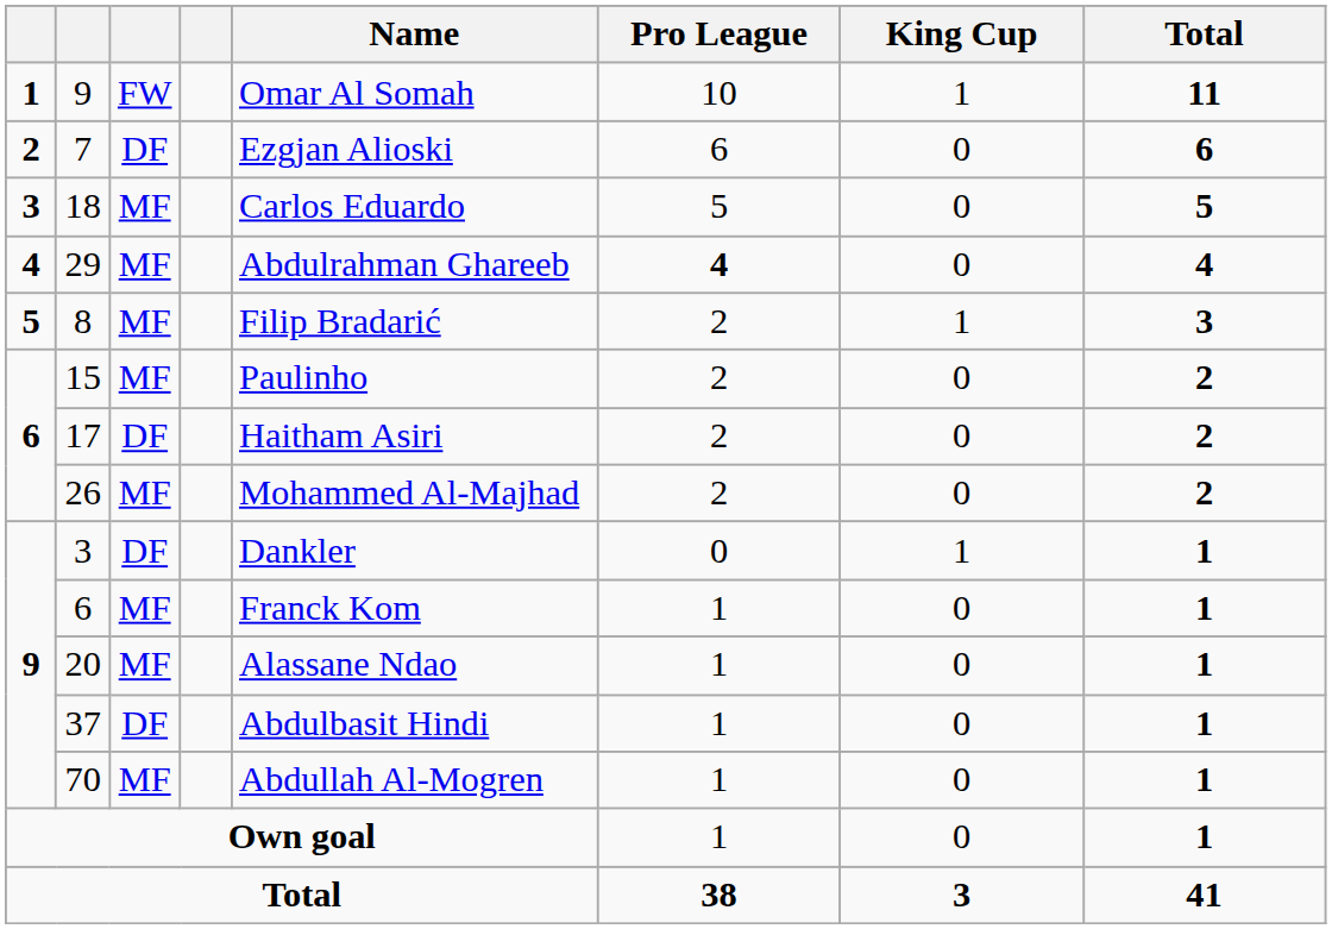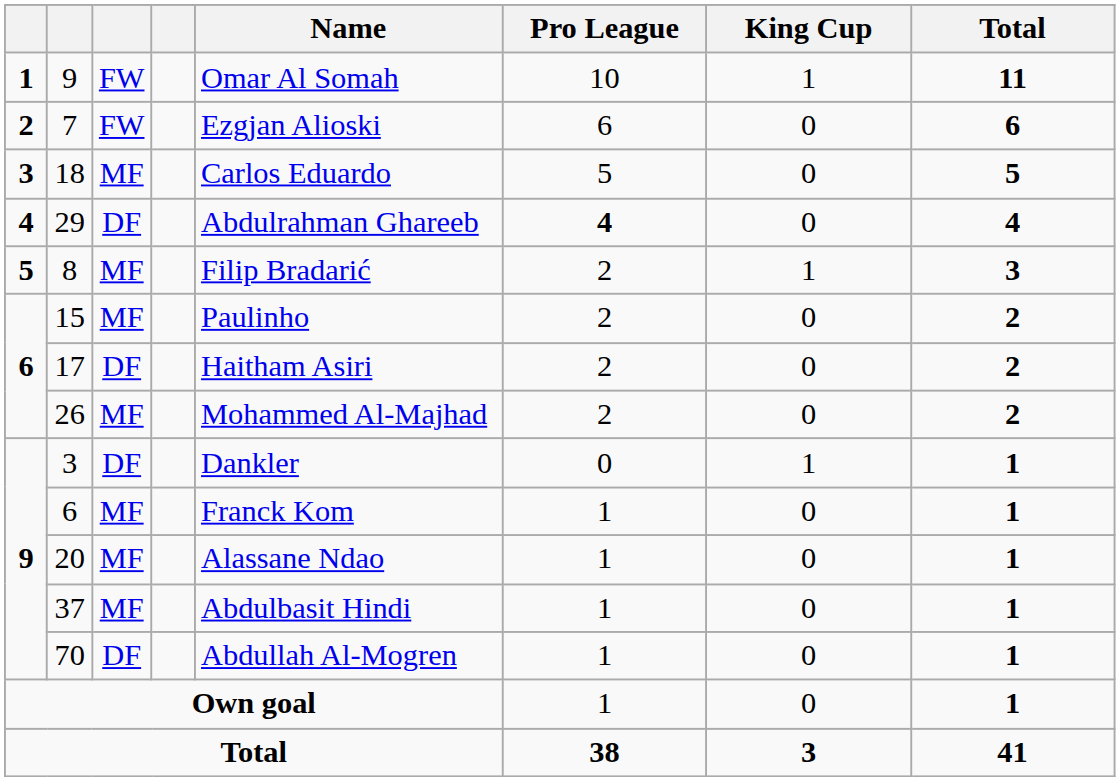7 | column 3: DF -> FW
29 | column 3: MF -> DF
37 | column 3: DF -> MF
70 | column 3: MF -> DF
